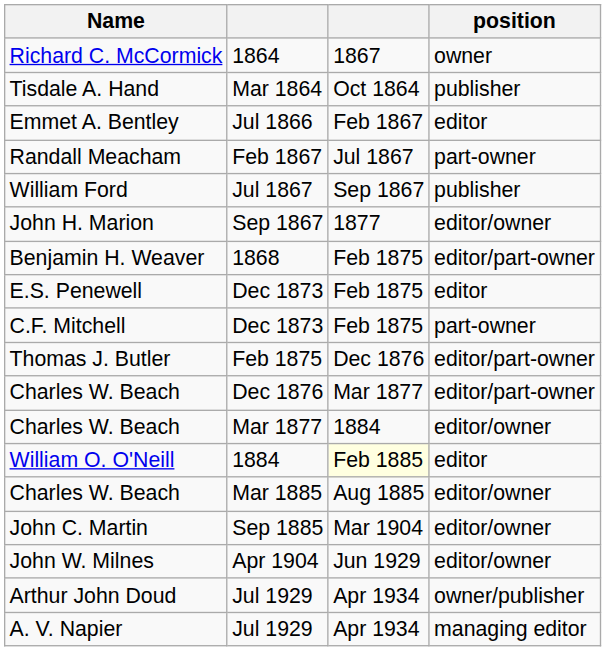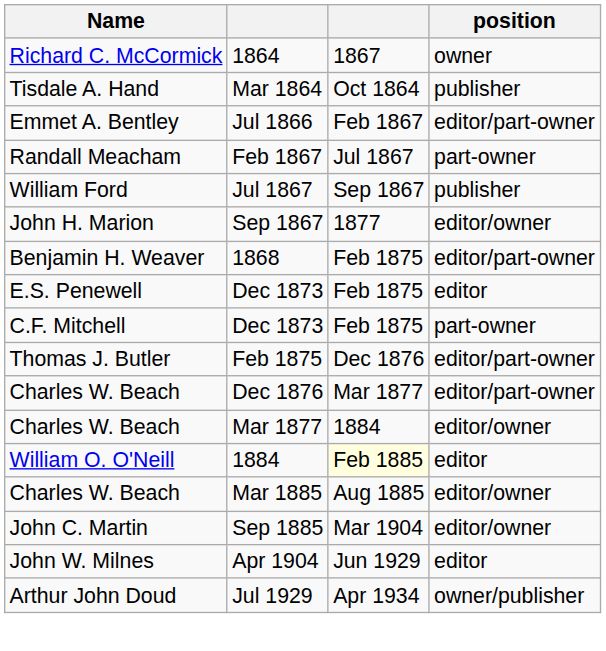Emmet A. Bentley | position: editor -> editor/part-owner
John W. Milnes | position: editor/owner -> editor
- row: A. V. Napier | Jul 1929 | Apr 1934 | managing editor
